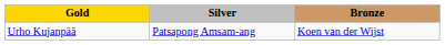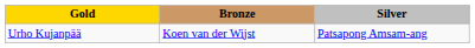columns swapped: Silver <-> Bronze
